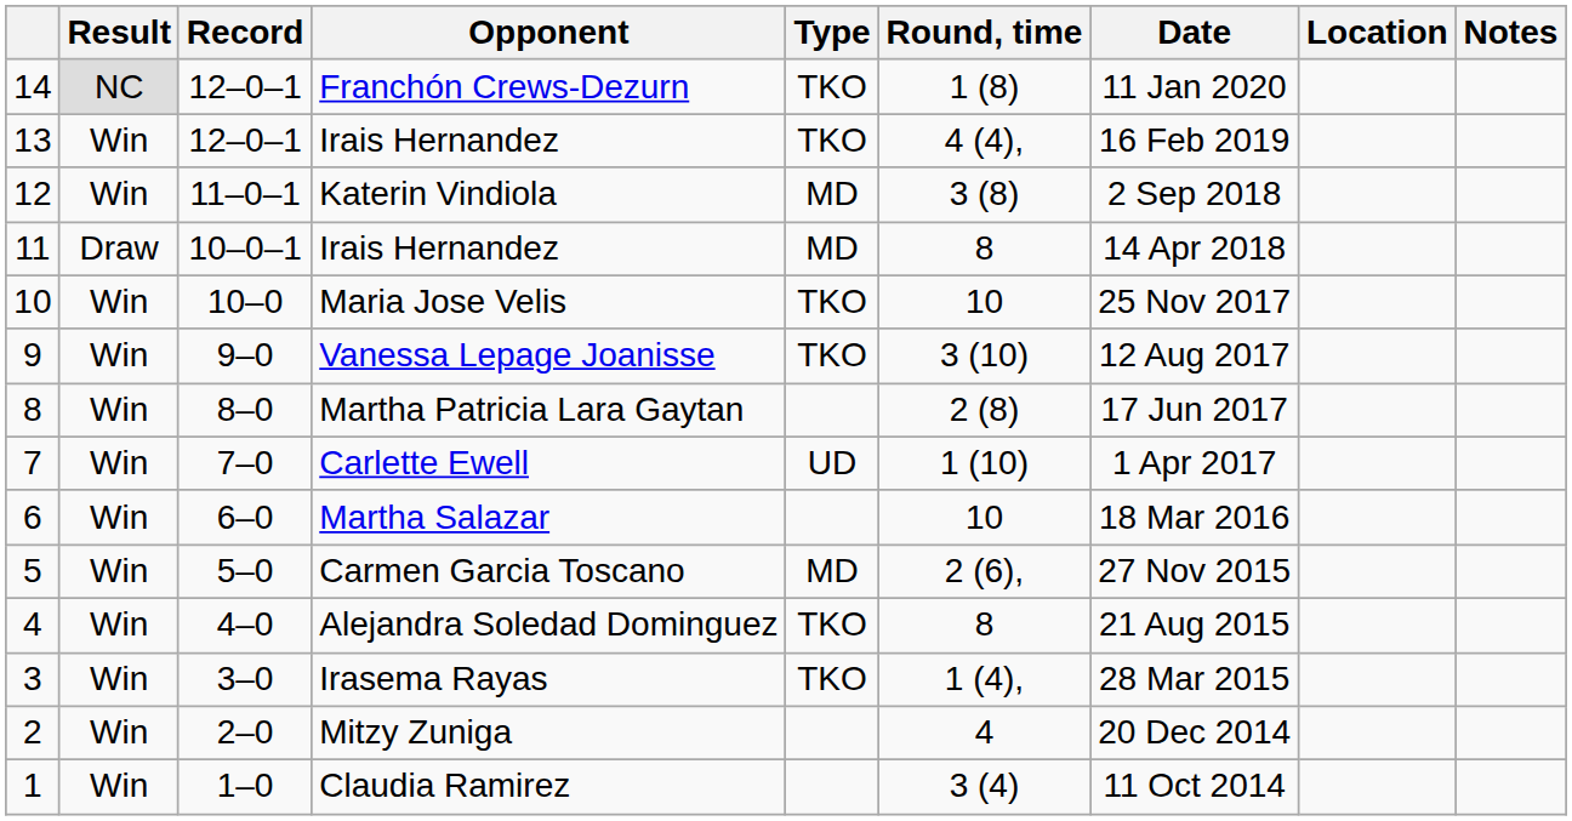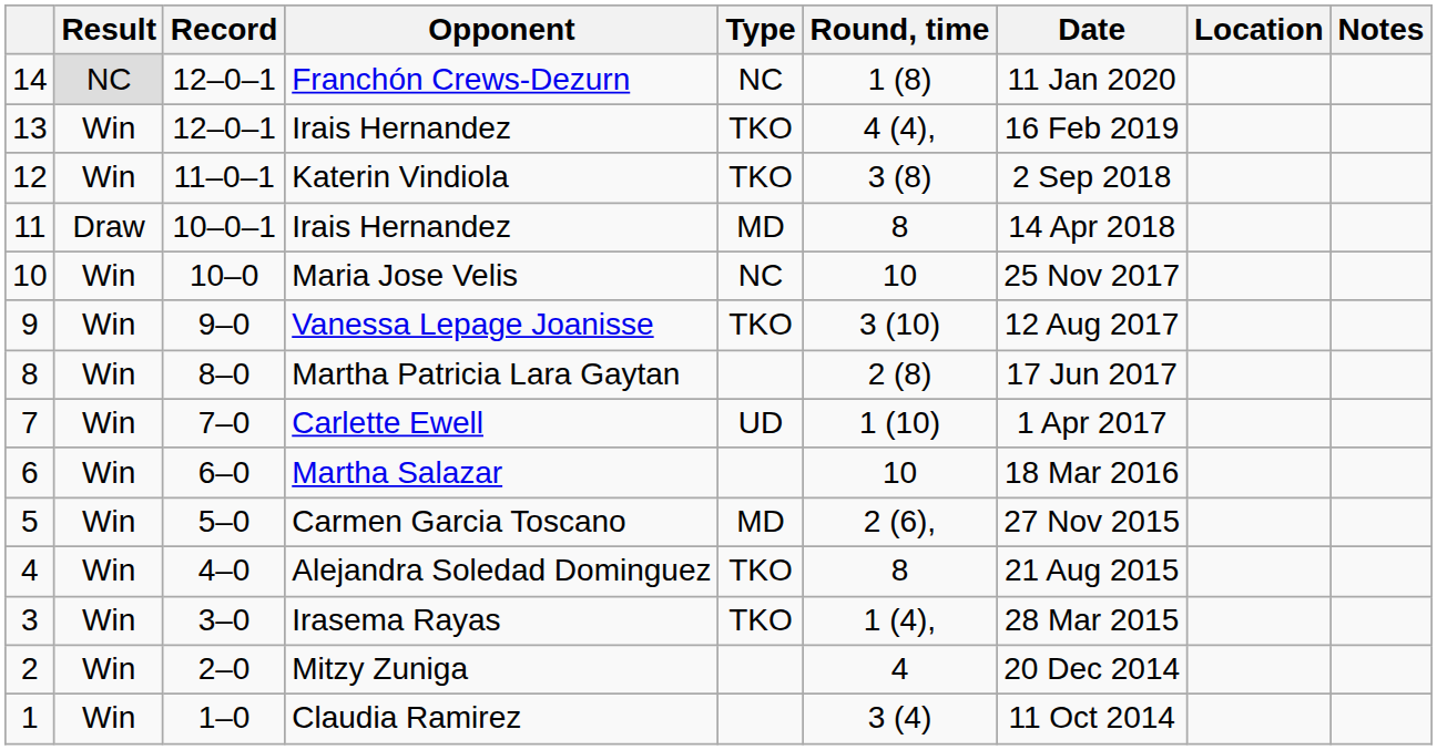Franchón Crews-Dezurn | Type: TKO -> NC
Katerin Vindiola | Type: MD -> TKO
Maria Jose Velis | Type: TKO -> NC
